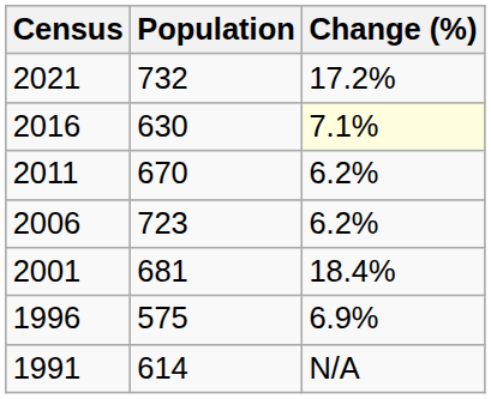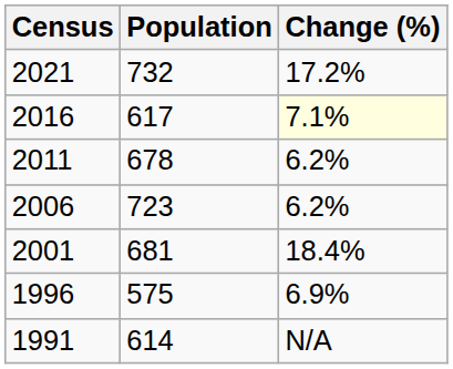2016 | Population: 630 -> 617
2011 | Population: 670 -> 678
